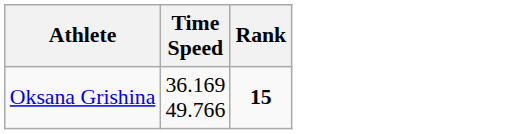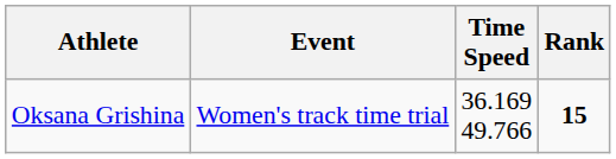+ column: Event | Women's track time trial
